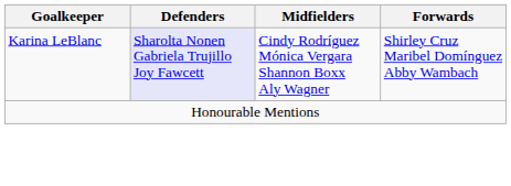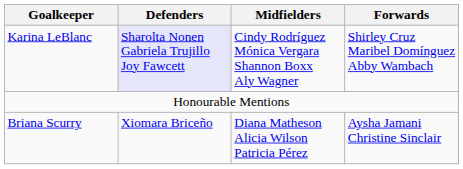+ row: Briana Scurry | Xiomara Briceño | Diana Matheson Alicia Wilson Patricia Pérez | Aysha Jamani Christine Sinclair
